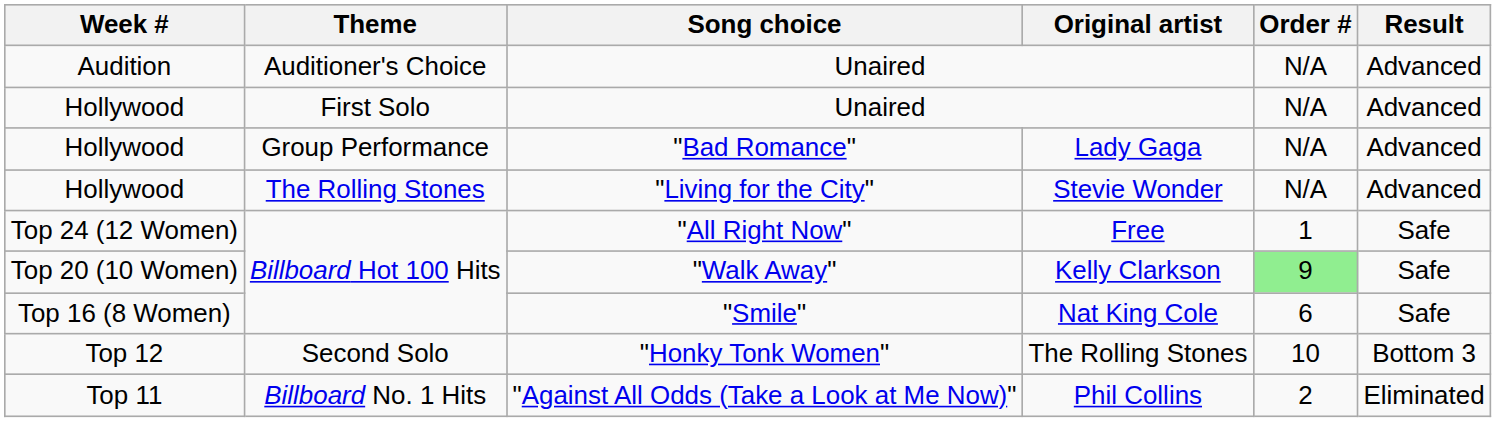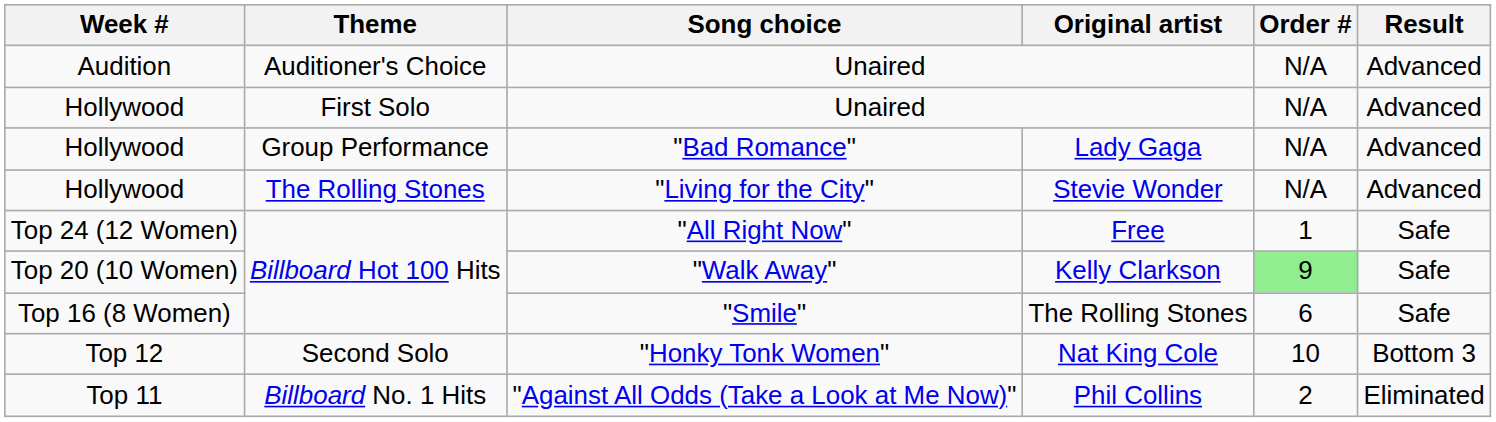"Smile" | Original artist: Nat King Cole -> The Rolling Stones
"Honky Tonk Women" | Original artist: The Rolling Stones -> Nat King Cole
